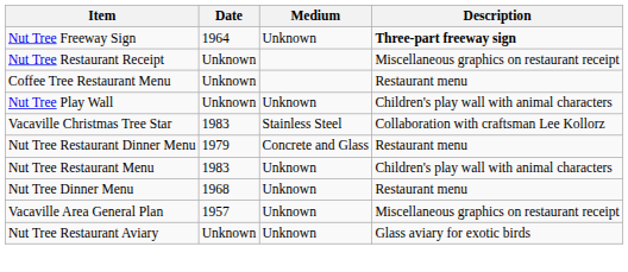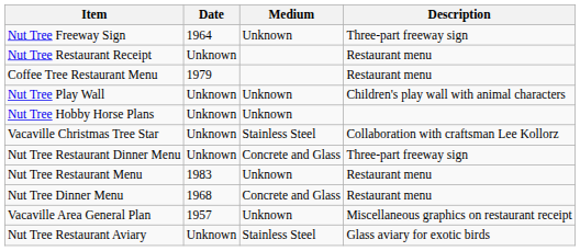Nut Tree Freeway Sign | Description: bold -> normal
Nut Tree Restaurant Receipt | Description: Miscellaneous graphics on restaurant receipt -> Restaurant menu
Coffee Tree Restaurant Menu | Date: Unknown -> 1979
+ row: Nut Tree Hobby Horse Plans | Unknown | Unknown
Vacaville Christmas Tree Star | Date: 1983 -> Unknown
Nut Tree Restaurant Dinner Menu | Date: 1979 -> Unknown
Nut Tree Restaurant Dinner Menu | Description: Restaurant menu -> Three-part freeway sign
Nut Tree Restaurant Menu | Description: Children's play wall with animal characters -> Restaurant menu
Nut Tree Dinner Menu | Medium: Unknown -> Concrete and Glass
Nut Tree Restaurant Aviary | Medium: Unknown -> Stainless Steel
